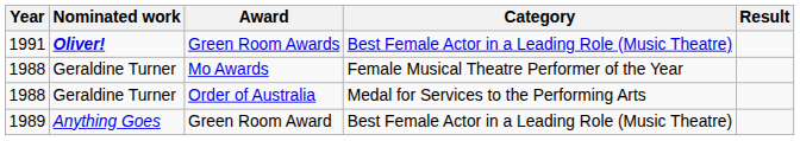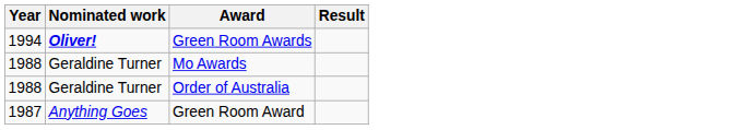- column: Category | Best Female Actor in a Leading Role (Music Theatre) | Female Musical Theatre Performer of the Year | Medal for Services to the Performing Arts | Best Female Actor in a Leading Role (Music Theatre)
Green Room Awards | Year: 1991 -> 1994
Green Room Award | Year: 1989 -> 1987
